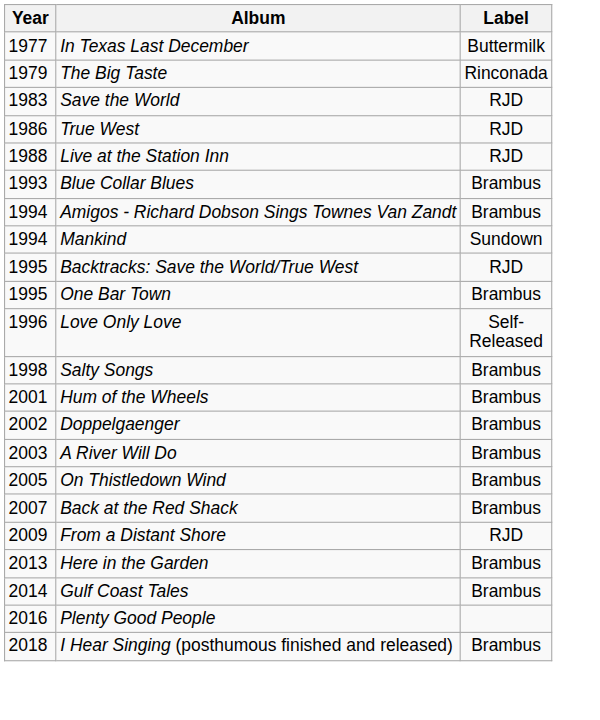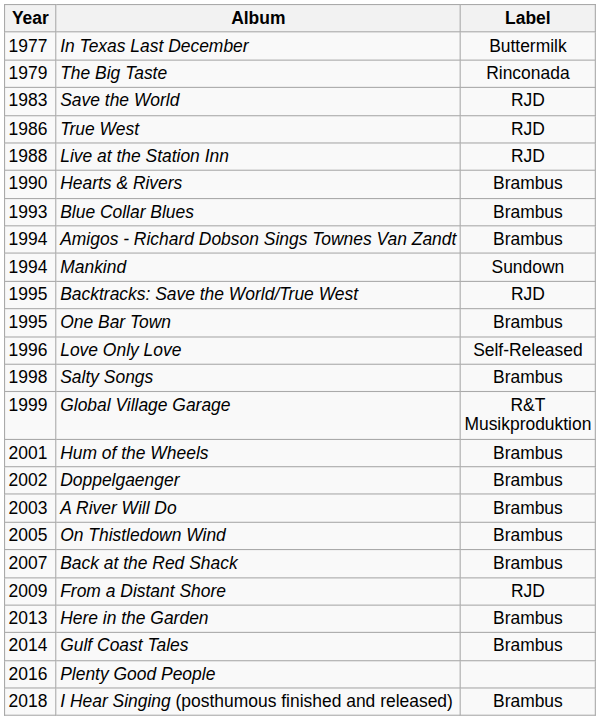+ row: 1990 | Hearts & Rivers | Brambus
+ row: 1999 | Global Village Garage | R&T Musikproduktion
